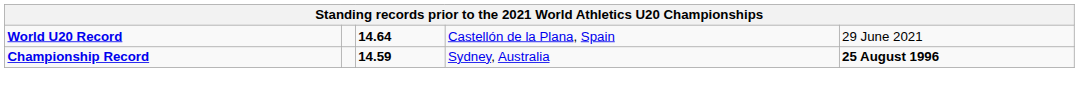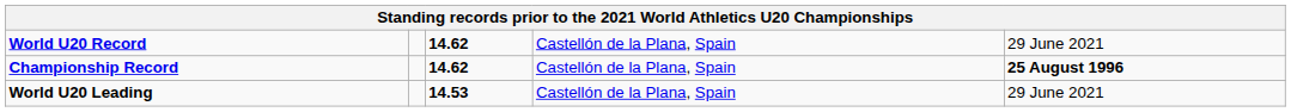World U20 Record | column 3: 14.64 -> 14.62
Championship Record | column 3: 14.59 -> 14.62
Championship Record | column 4: Sydney, Australia -> Castellón de la Plana, Spain
+ row: World U20 Leading | 14.53 | Castellón de la Plana, Spain | 29 June 2021
